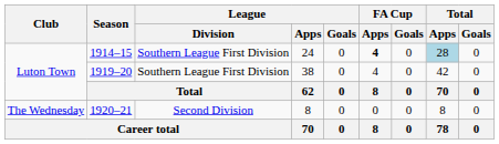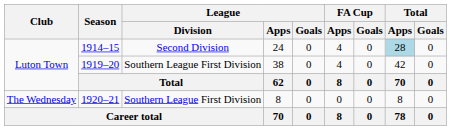1914–15 | League / Division: Southern League First Division -> Second Division
1914–15 | FA Cup / Apps: bold -> normal
1920–21 | League / Division: Second Division -> Southern League First Division
